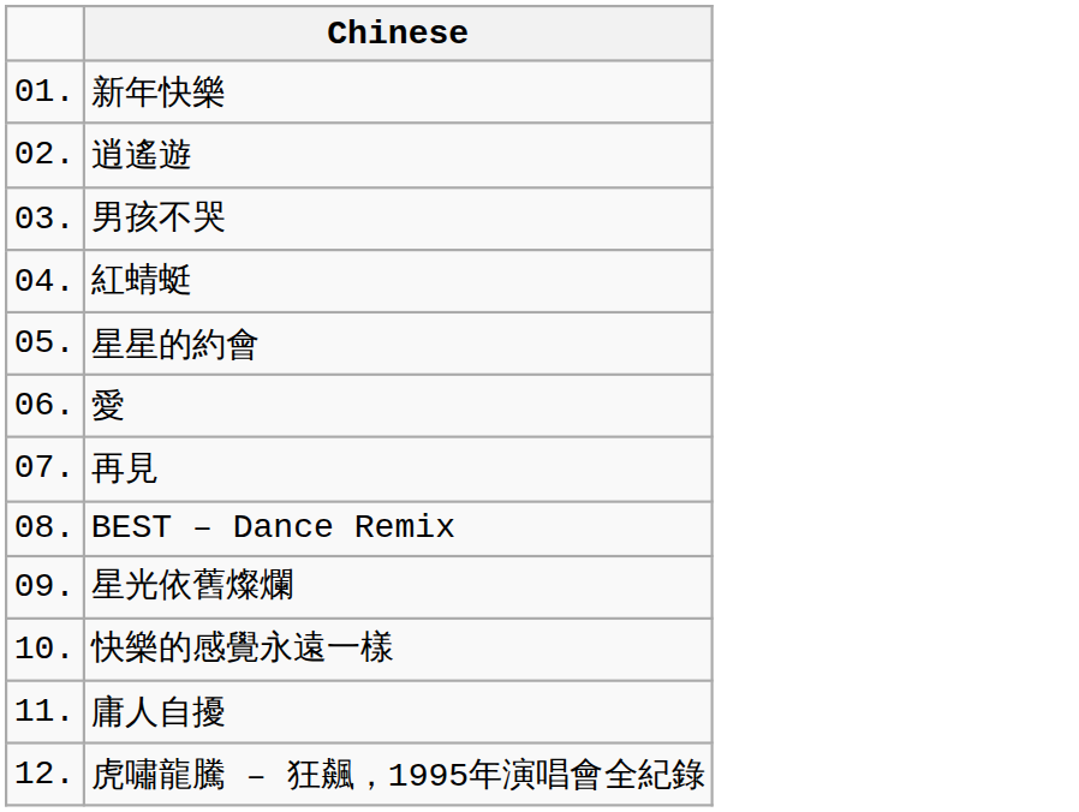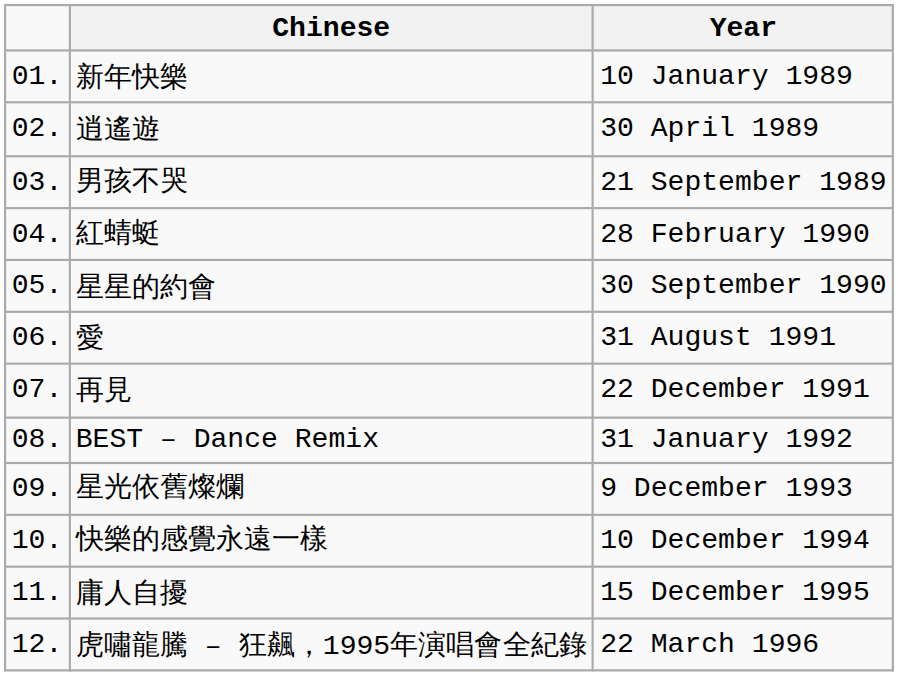+ column: Year | 10 January 1989 | 30 April 1989 | 21 September 1989 | 28 February 1990 | 30 September 1990 | 31 August 1991 | 22 December 1991 | 31 January 1992 | 9 December 1993 | 10 December 1994 | 15 December 1995 | 22 March 1996
